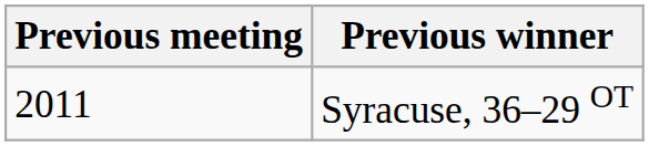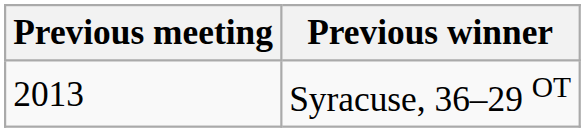Syracuse, 36–29 OT | Previous meeting: 2011 -> 2013
